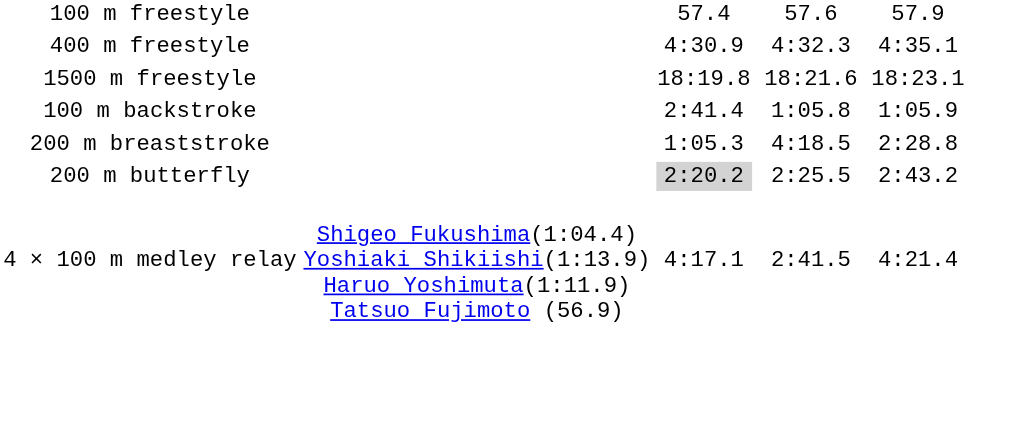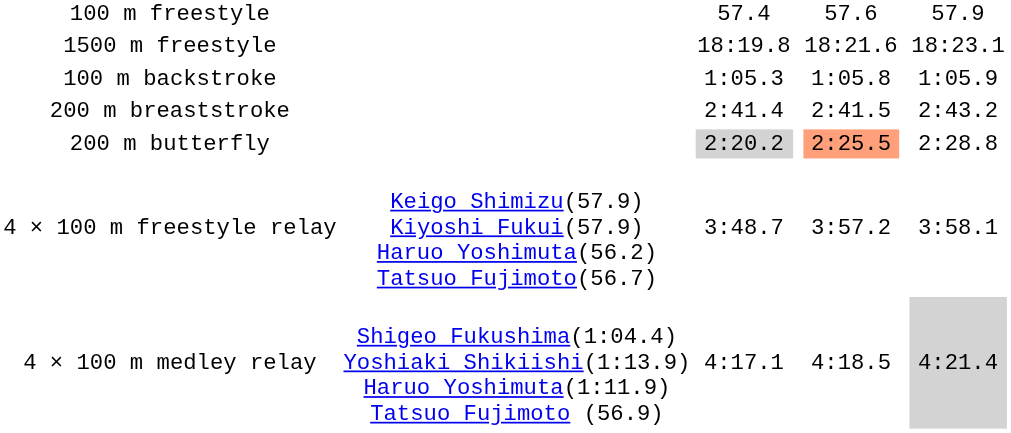- row: 400 m freestyle | 4:30.9 | 4:32.3 | 4:35.1
100 m backstroke | column 3: 2:41.4 -> 1:05.3
200 m breaststroke | column 3: 1:05.3 -> 2:41.4
200 m breaststroke | column 5: 4:18.5 -> 2:41.5
200 m breaststroke | column 7: 2:28.8 -> 2:43.2
200 m butterfly | column 5: no background -> lightsalmon background
200 m butterfly | column 7: 2:43.2 -> 2:28.8
+ row: 4 × 100 m freestyle relay | Keigo Shimizu(57.9) Kiyoshi Fukui(57.9) Haruo Yoshimuta(56.2) Tatsuo Fujimoto(56.7) | 3:48.7 | 3:57.2 | 3:58.1
4 × 100 m medley relay | column 5: 2:41.5 -> 4:18.5
4 × 100 m medley relay | column 7: no background -> lightgrey background
